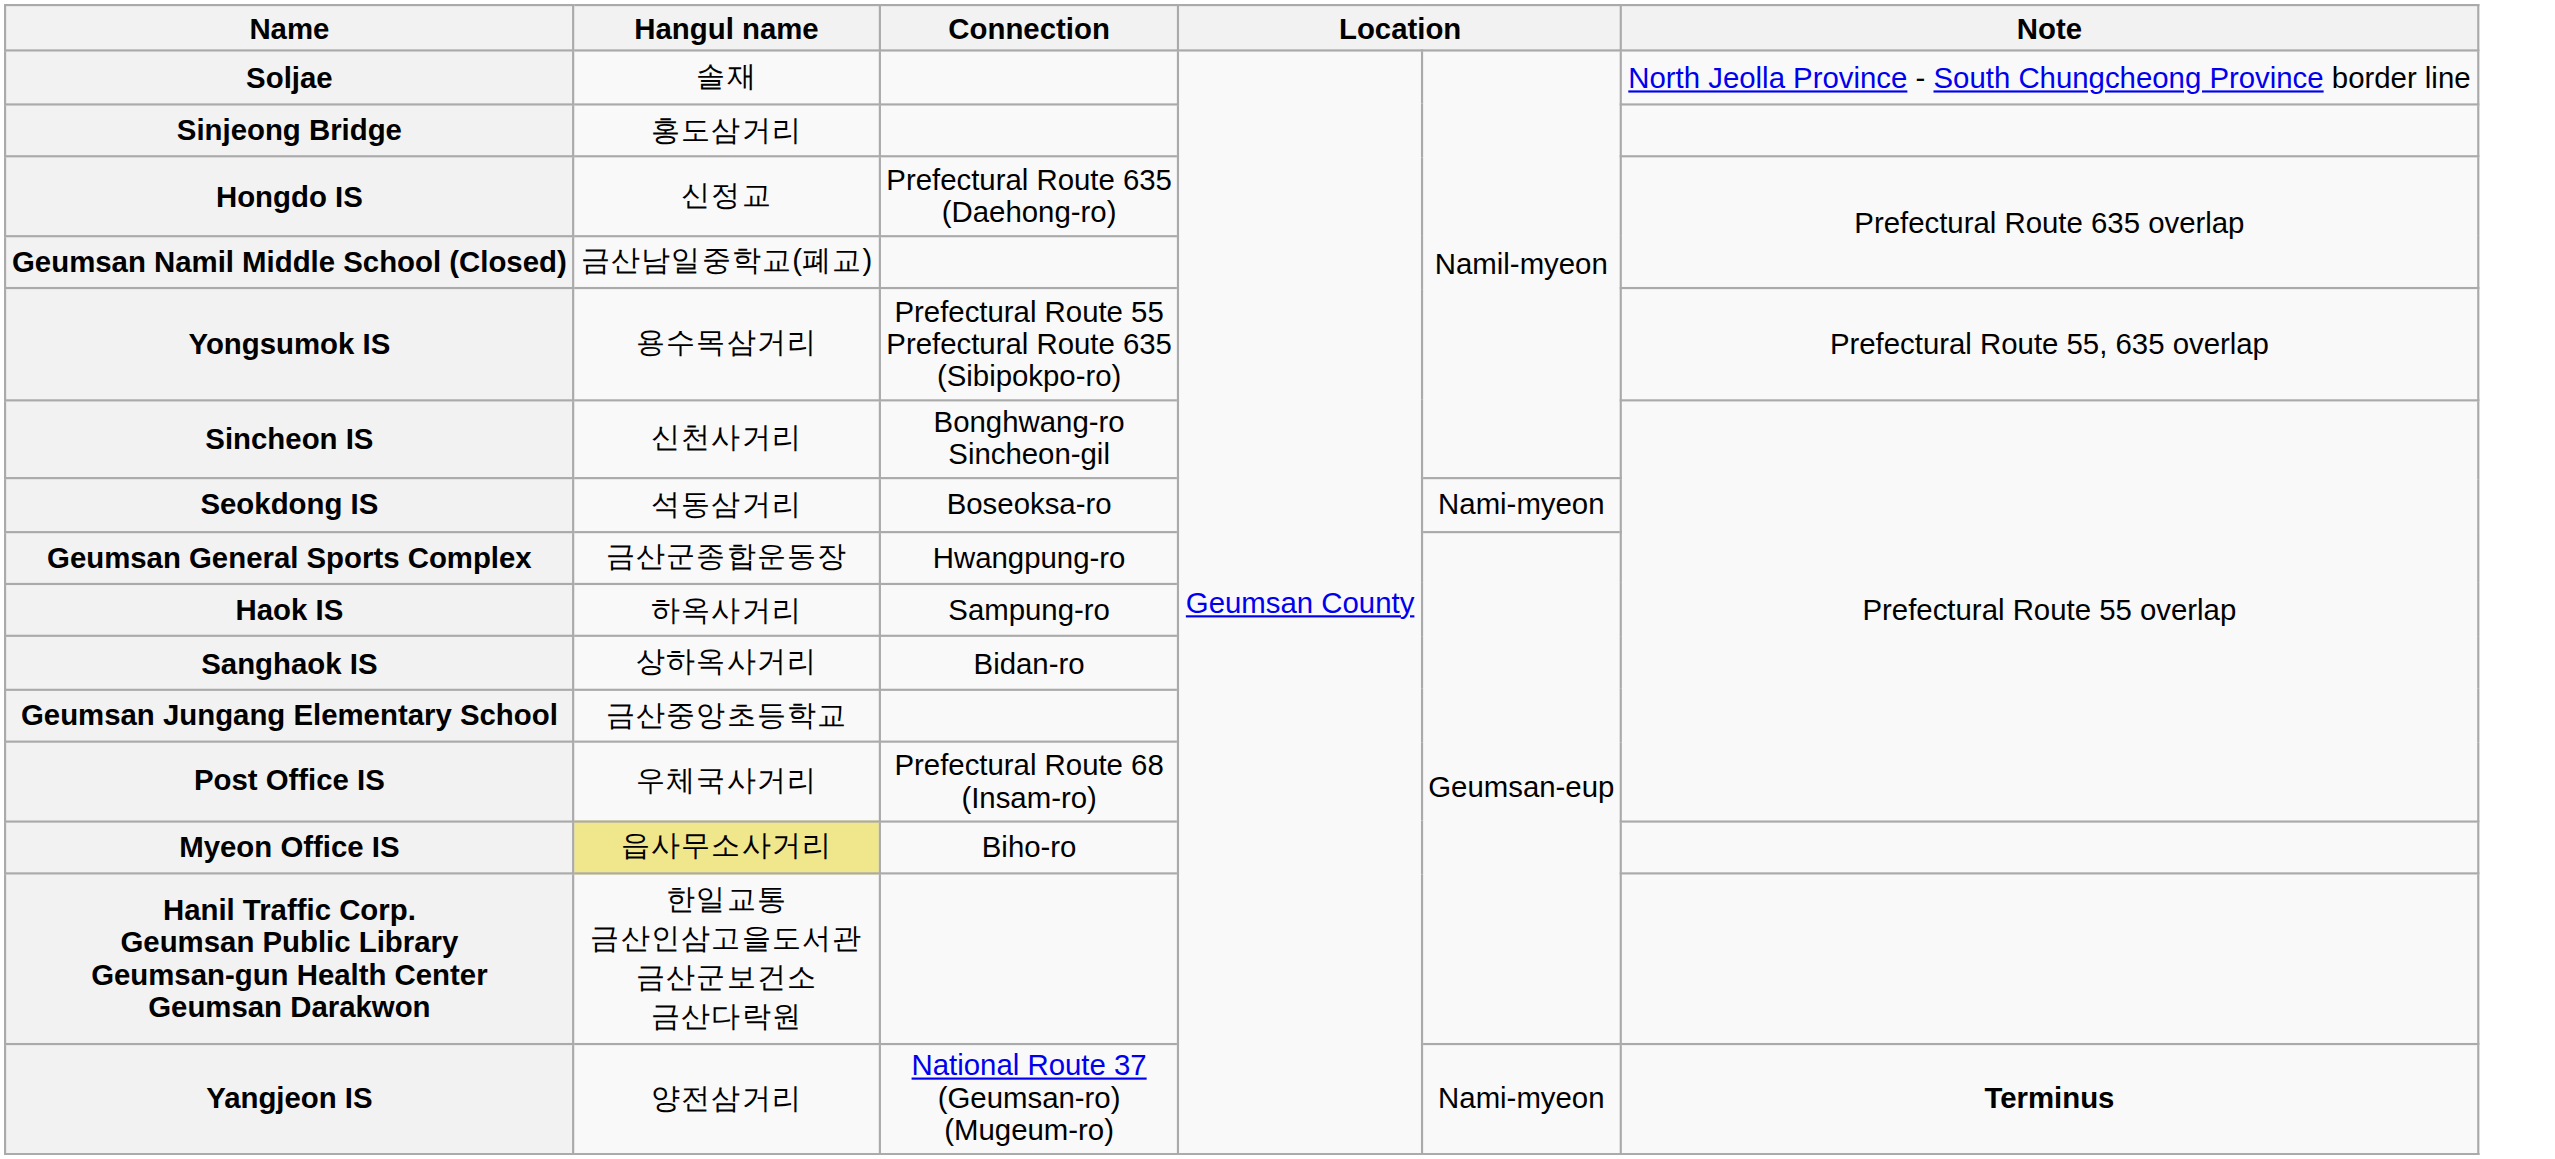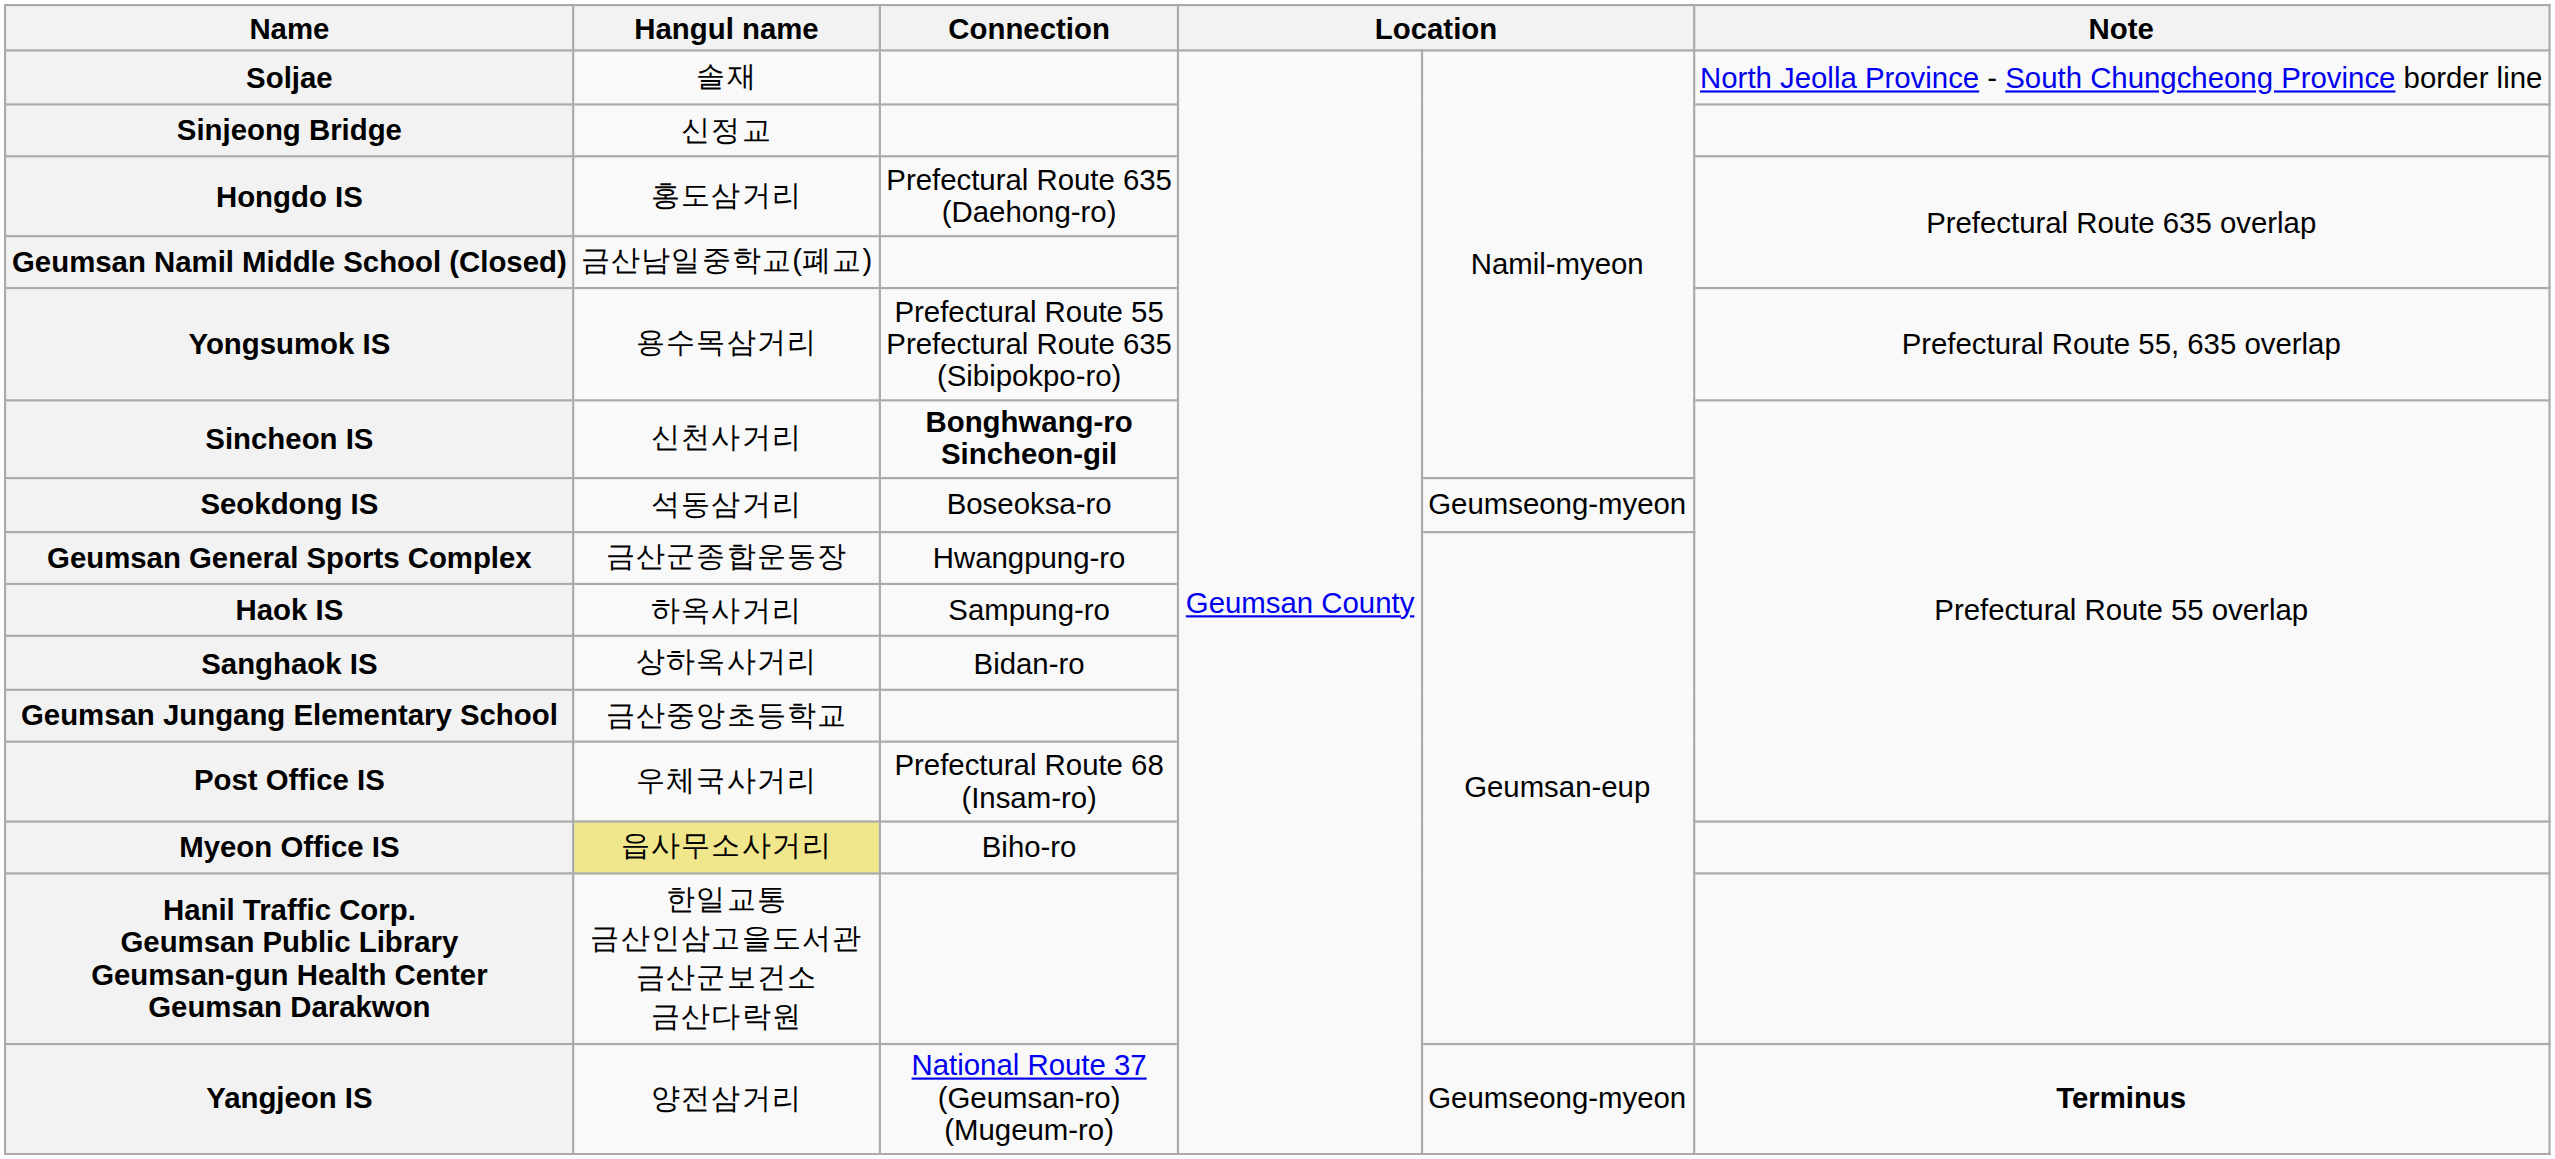Sinjeong Bridge | Hangul name: 홍도삼거리 -> 신정교
Hongdo IS | Hangul name: 신정교 -> 홍도삼거리
Sincheon IS | Connection: normal -> bold
Seokdong IS | column 5: Nami-myeon -> Geumseong-myeon
Yangjeon IS | column 5: Nami-myeon -> Geumseong-myeon
